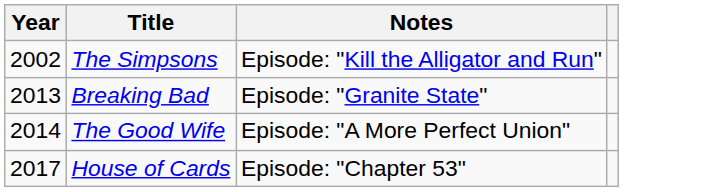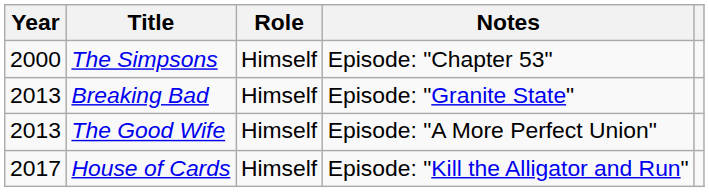+ column: Role | Himself | Himself | Himself | Himself
The Simpsons | Year: 2002 -> 2000
The Simpsons | Notes: Episode: "Kill the Alligator and Run" -> Episode: "Chapter 53"
The Good Wife | Year: 2014 -> 2013
House of Cards | Notes: Episode: "Chapter 53" -> Episode: "Kill the Alligator and Run"
